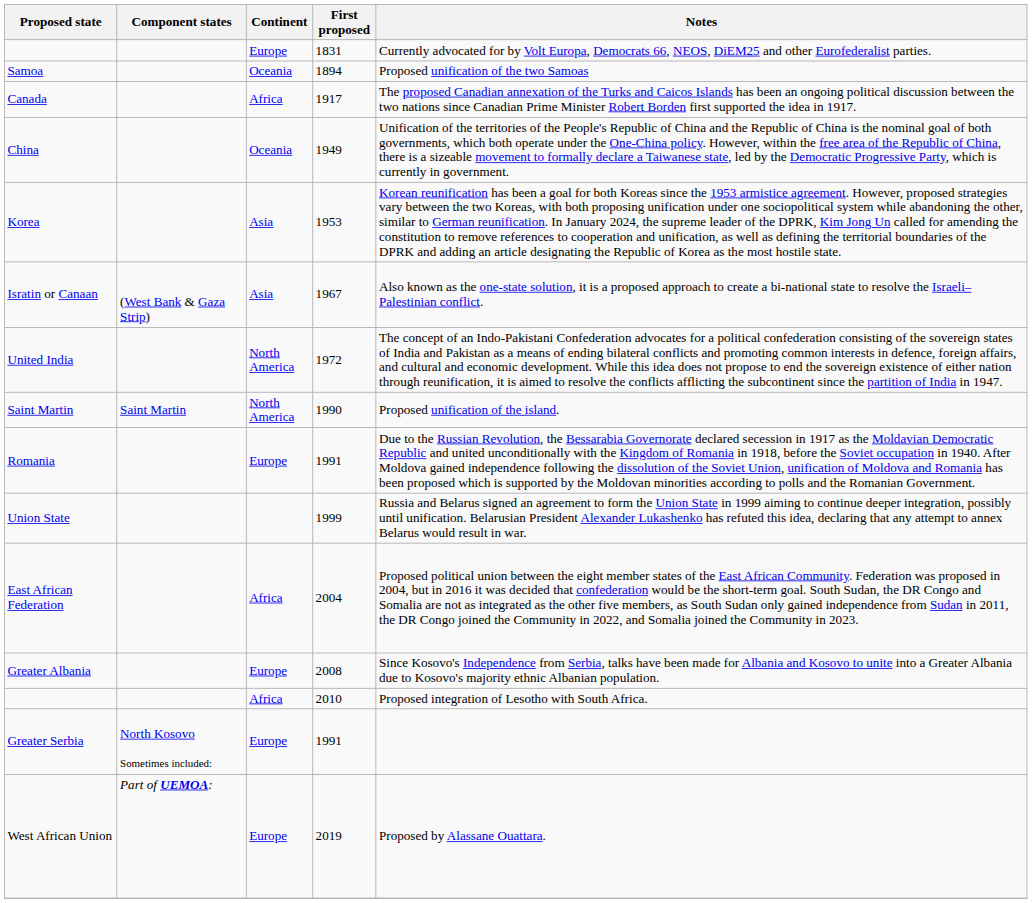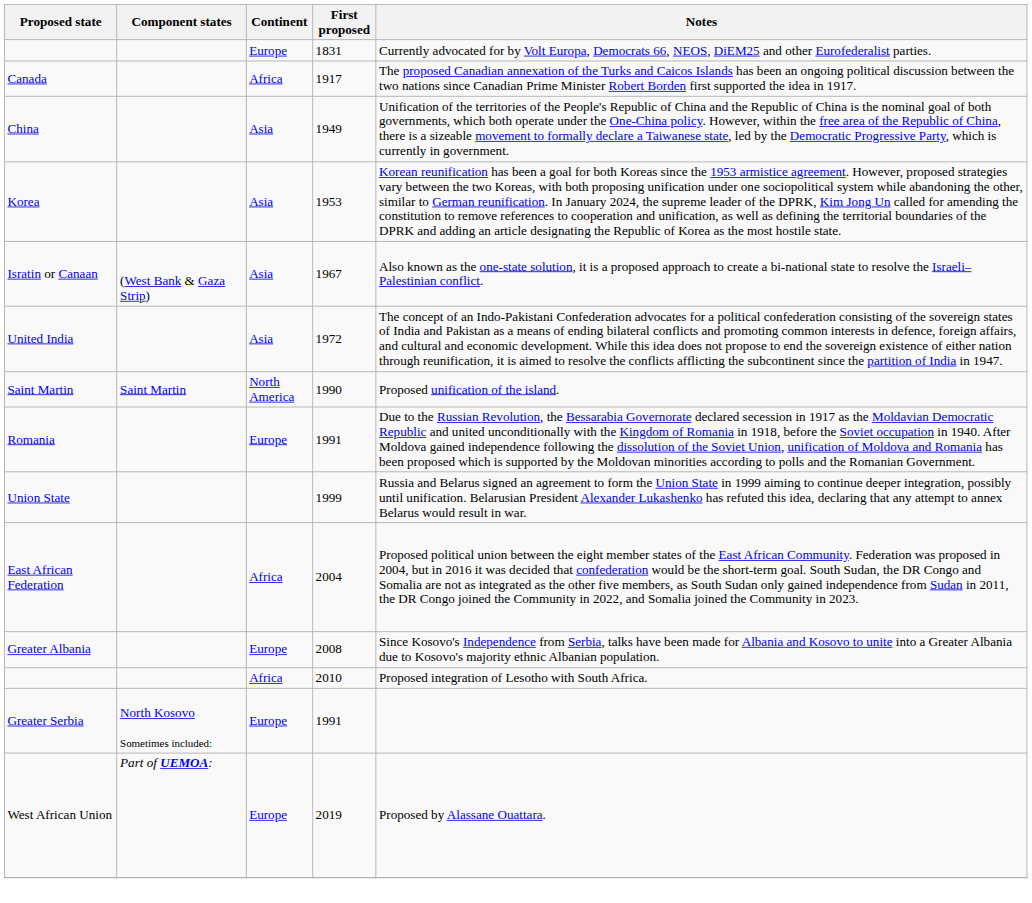- row: Samoa | Oceania | 1894 | Proposed unification of the two Samoas
China | Continent: Oceania -> Asia
United India | Continent: North America -> Asia
